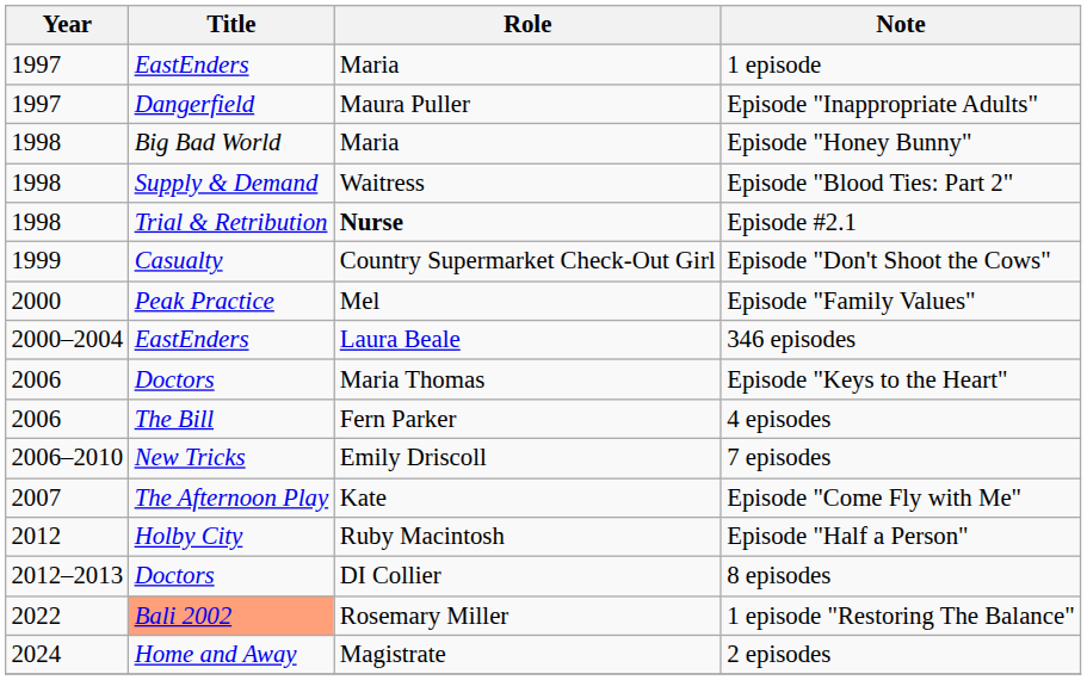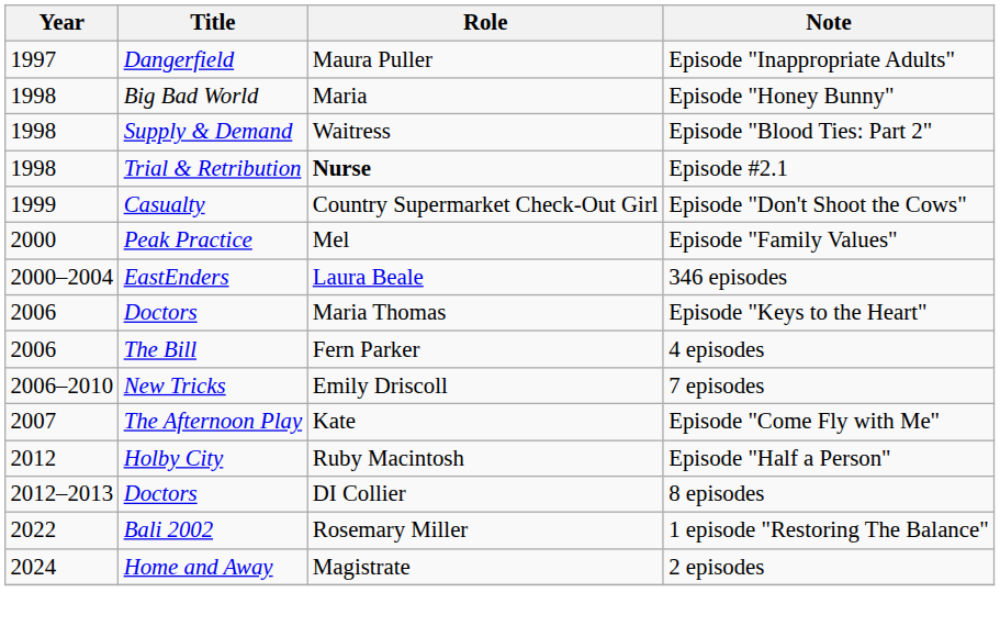- row: 1997 | EastEnders | Maria | 1 episode
1 episode "Restoring The Balance" | Title: lightsalmon background -> no background
